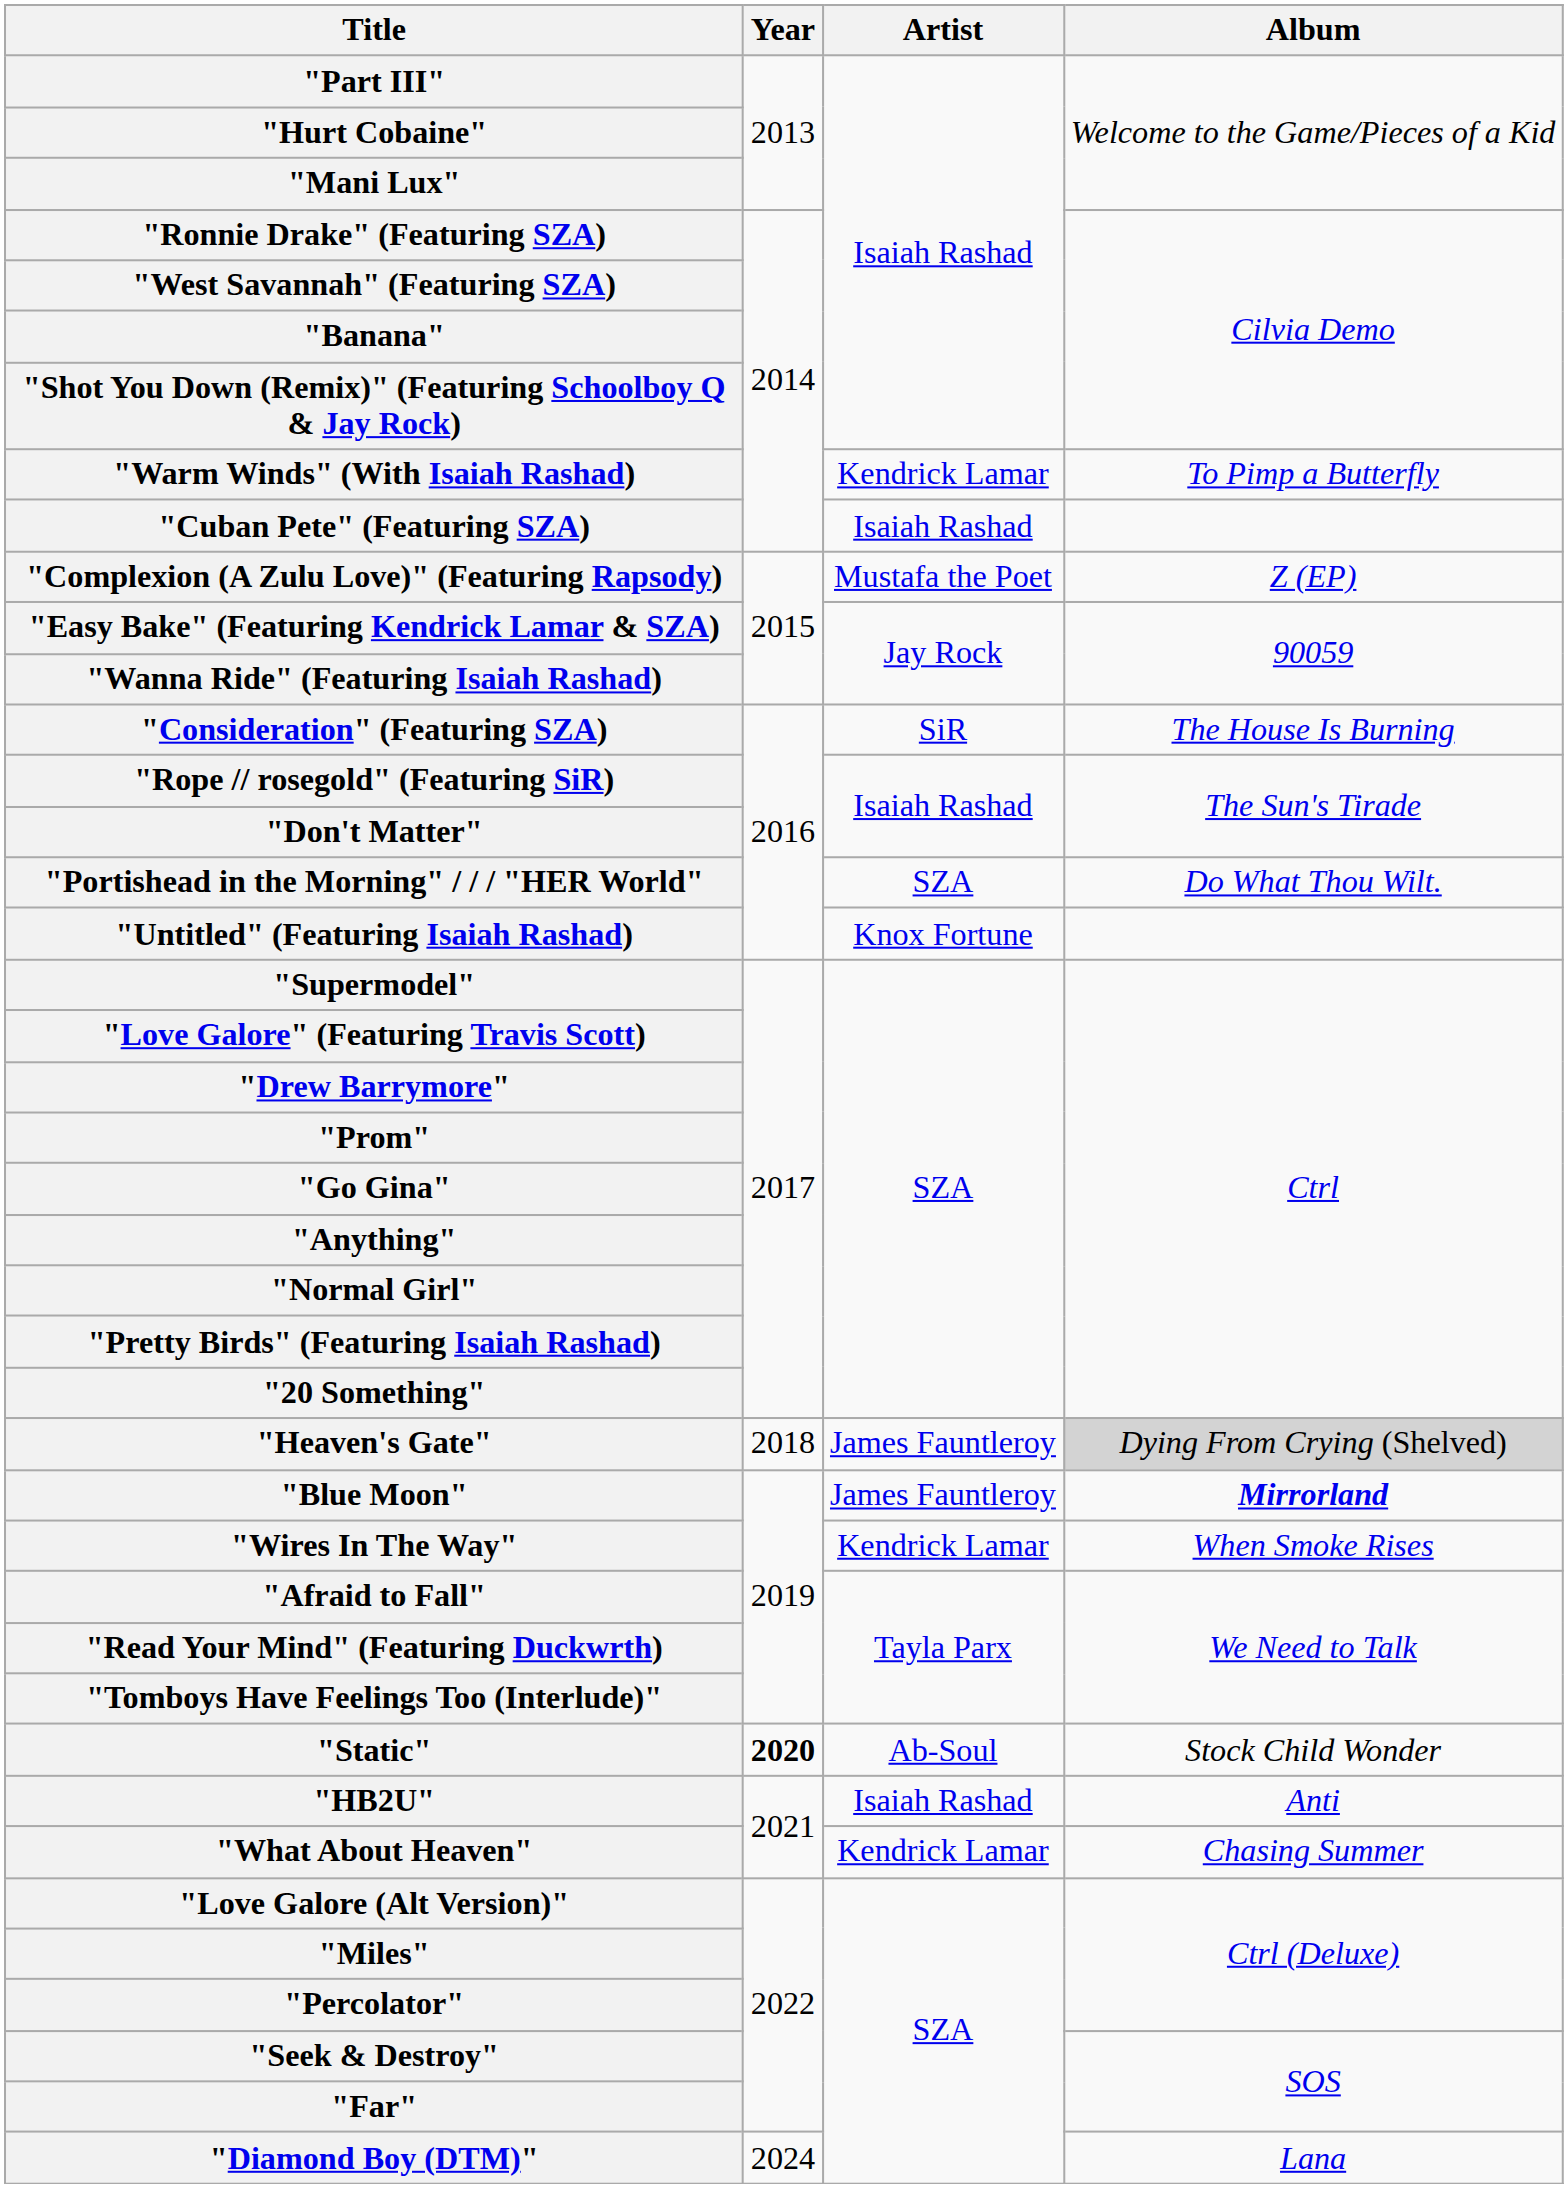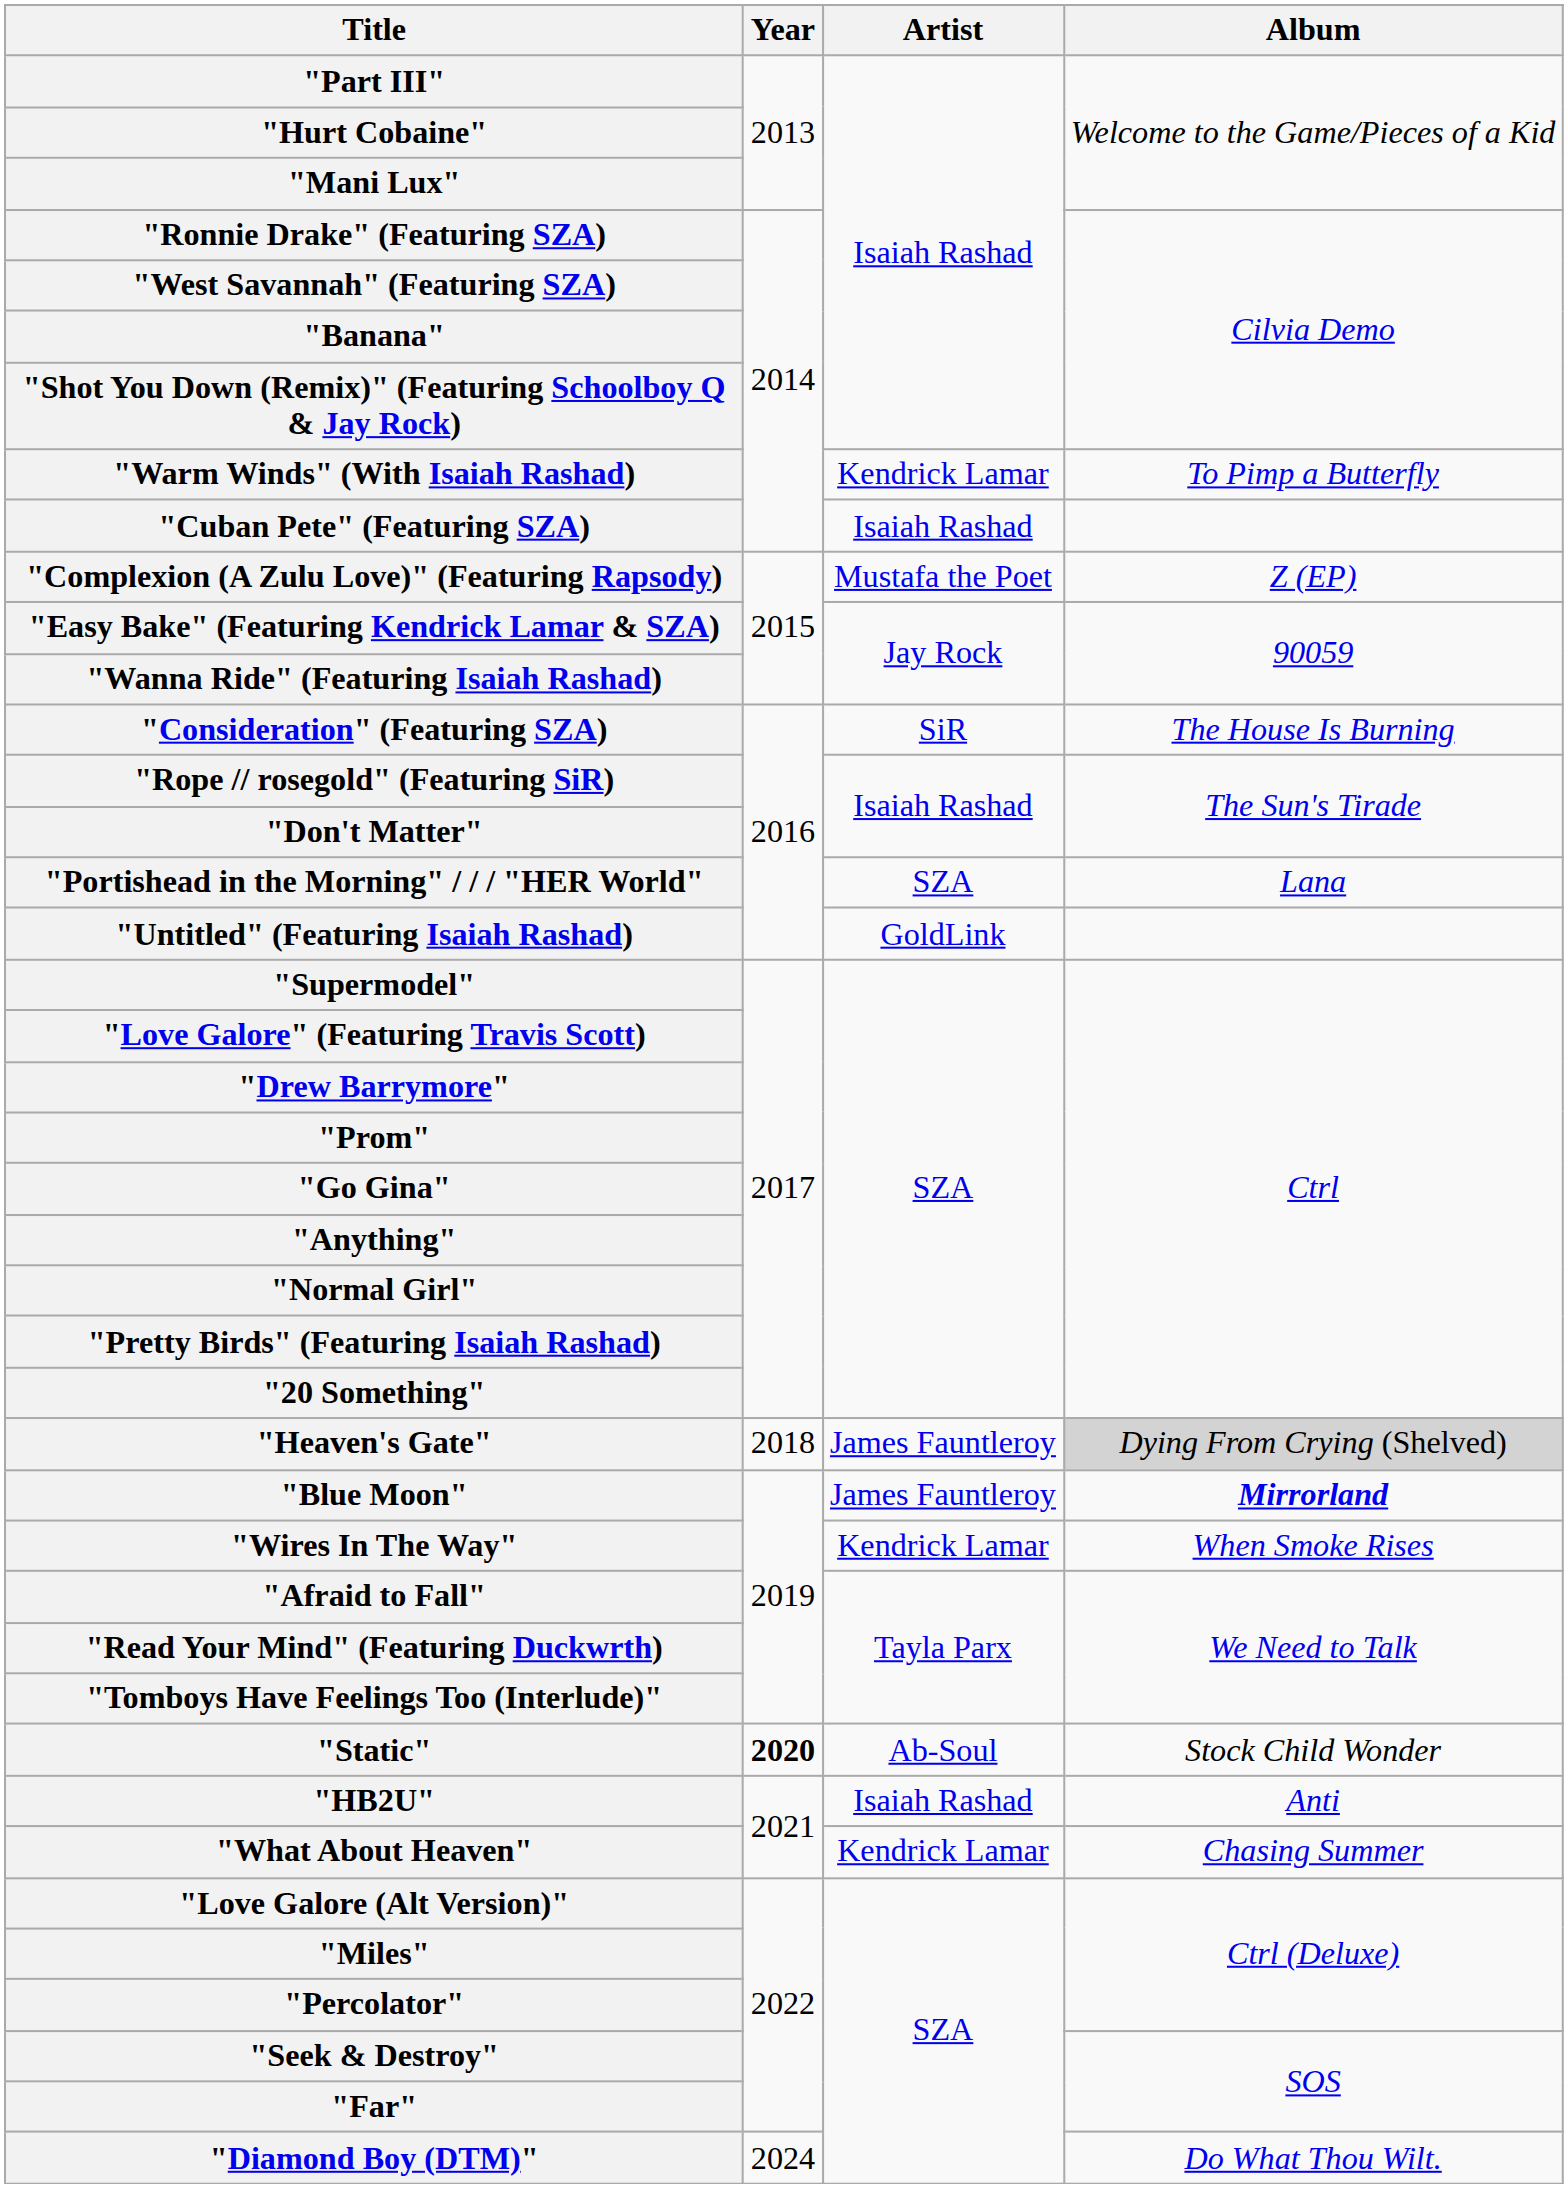"Portishead in the Morning" / / / "HER World" | Album: Do What Thou Wilt. -> Lana
"Untitled" (Featuring Isaiah Rashad) | Artist: Knox Fortune -> GoldLink
"Diamond Boy (DTM)" | Album: Lana -> Do What Thou Wilt.
